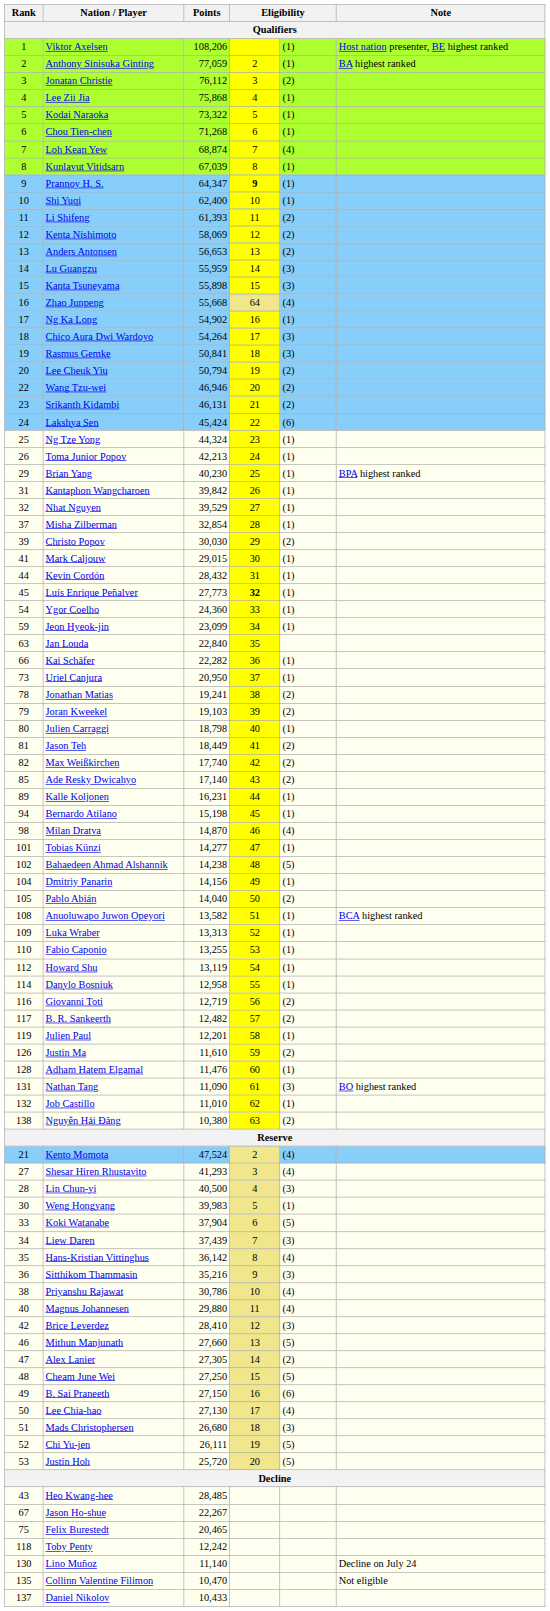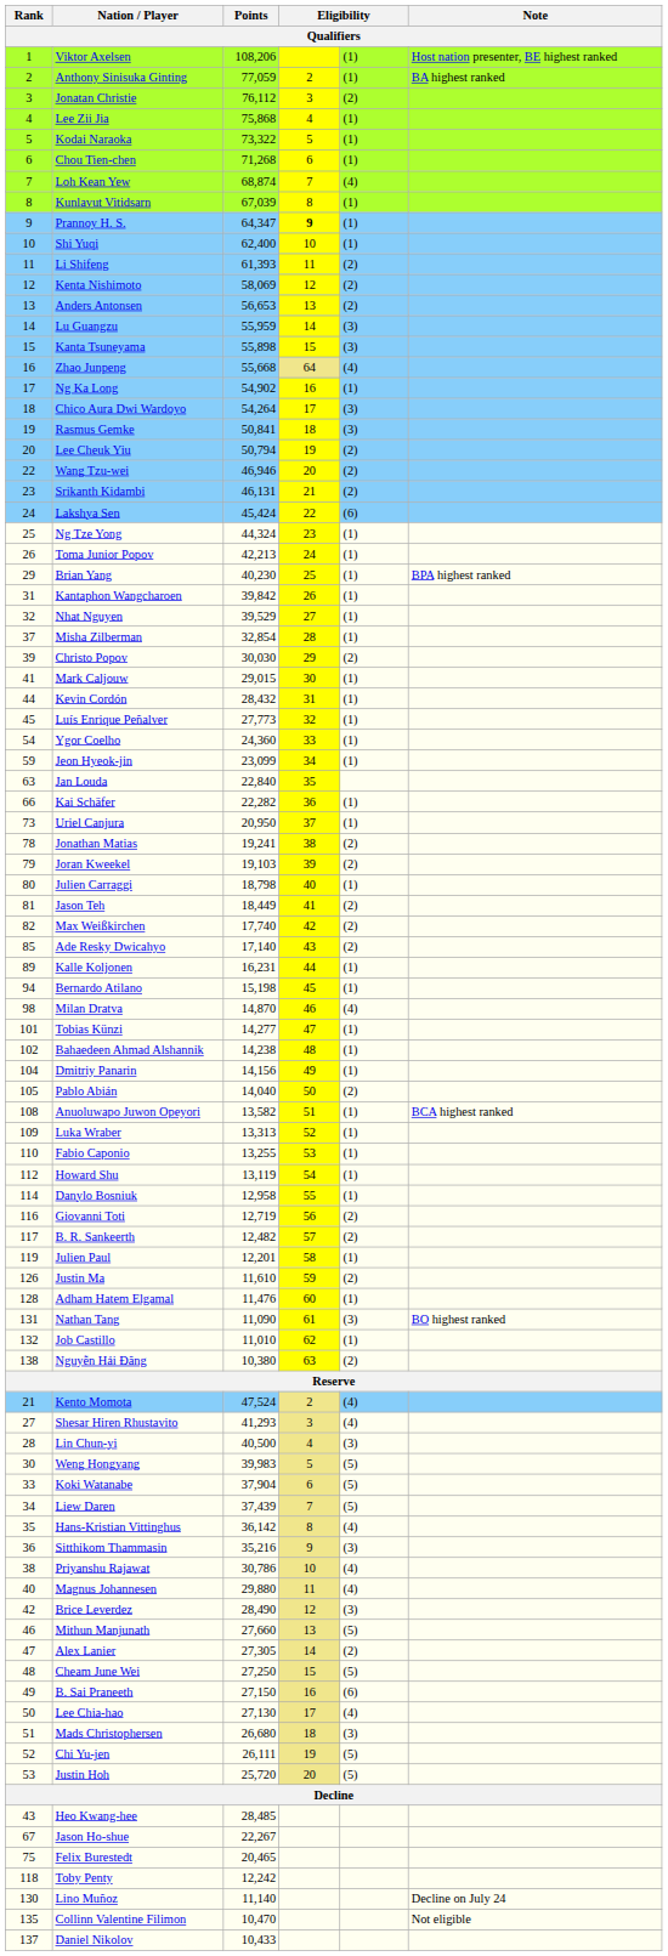Luís Enrique Peñalver | column 4: bold -> normal
Bahaedeen Ahmad Alshannik | column 5: (5) -> (1)
Weng Hongyang | column 5: (1) -> (5)
Liew Daren | column 5: (3) -> (5)
Brice Leverdez | Points: 28,410 -> 28,490
